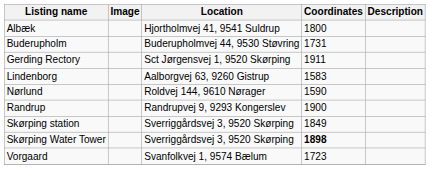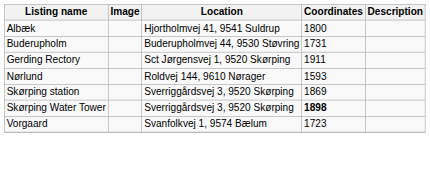- row: Lindenborg | Aalborgvej 63, 9260 Gistrup | 1583
Nørlund | Coordinates: 1590 -> 1593
- row: Randrup | Randrupvej 9, 9293 Kongerslev | 1900
Skørping station | Coordinates: 1849 -> 1869
